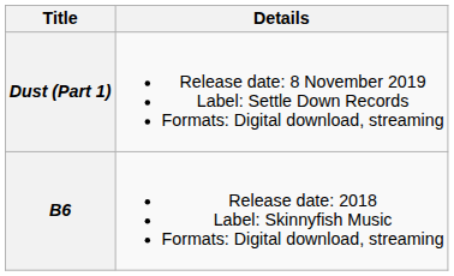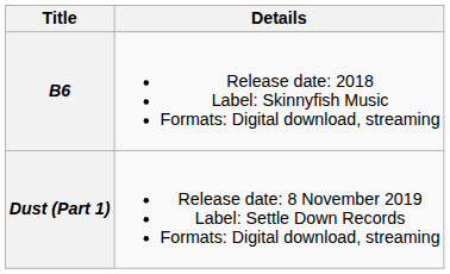rows swapped: B6 <-> Dust (Part 1)
